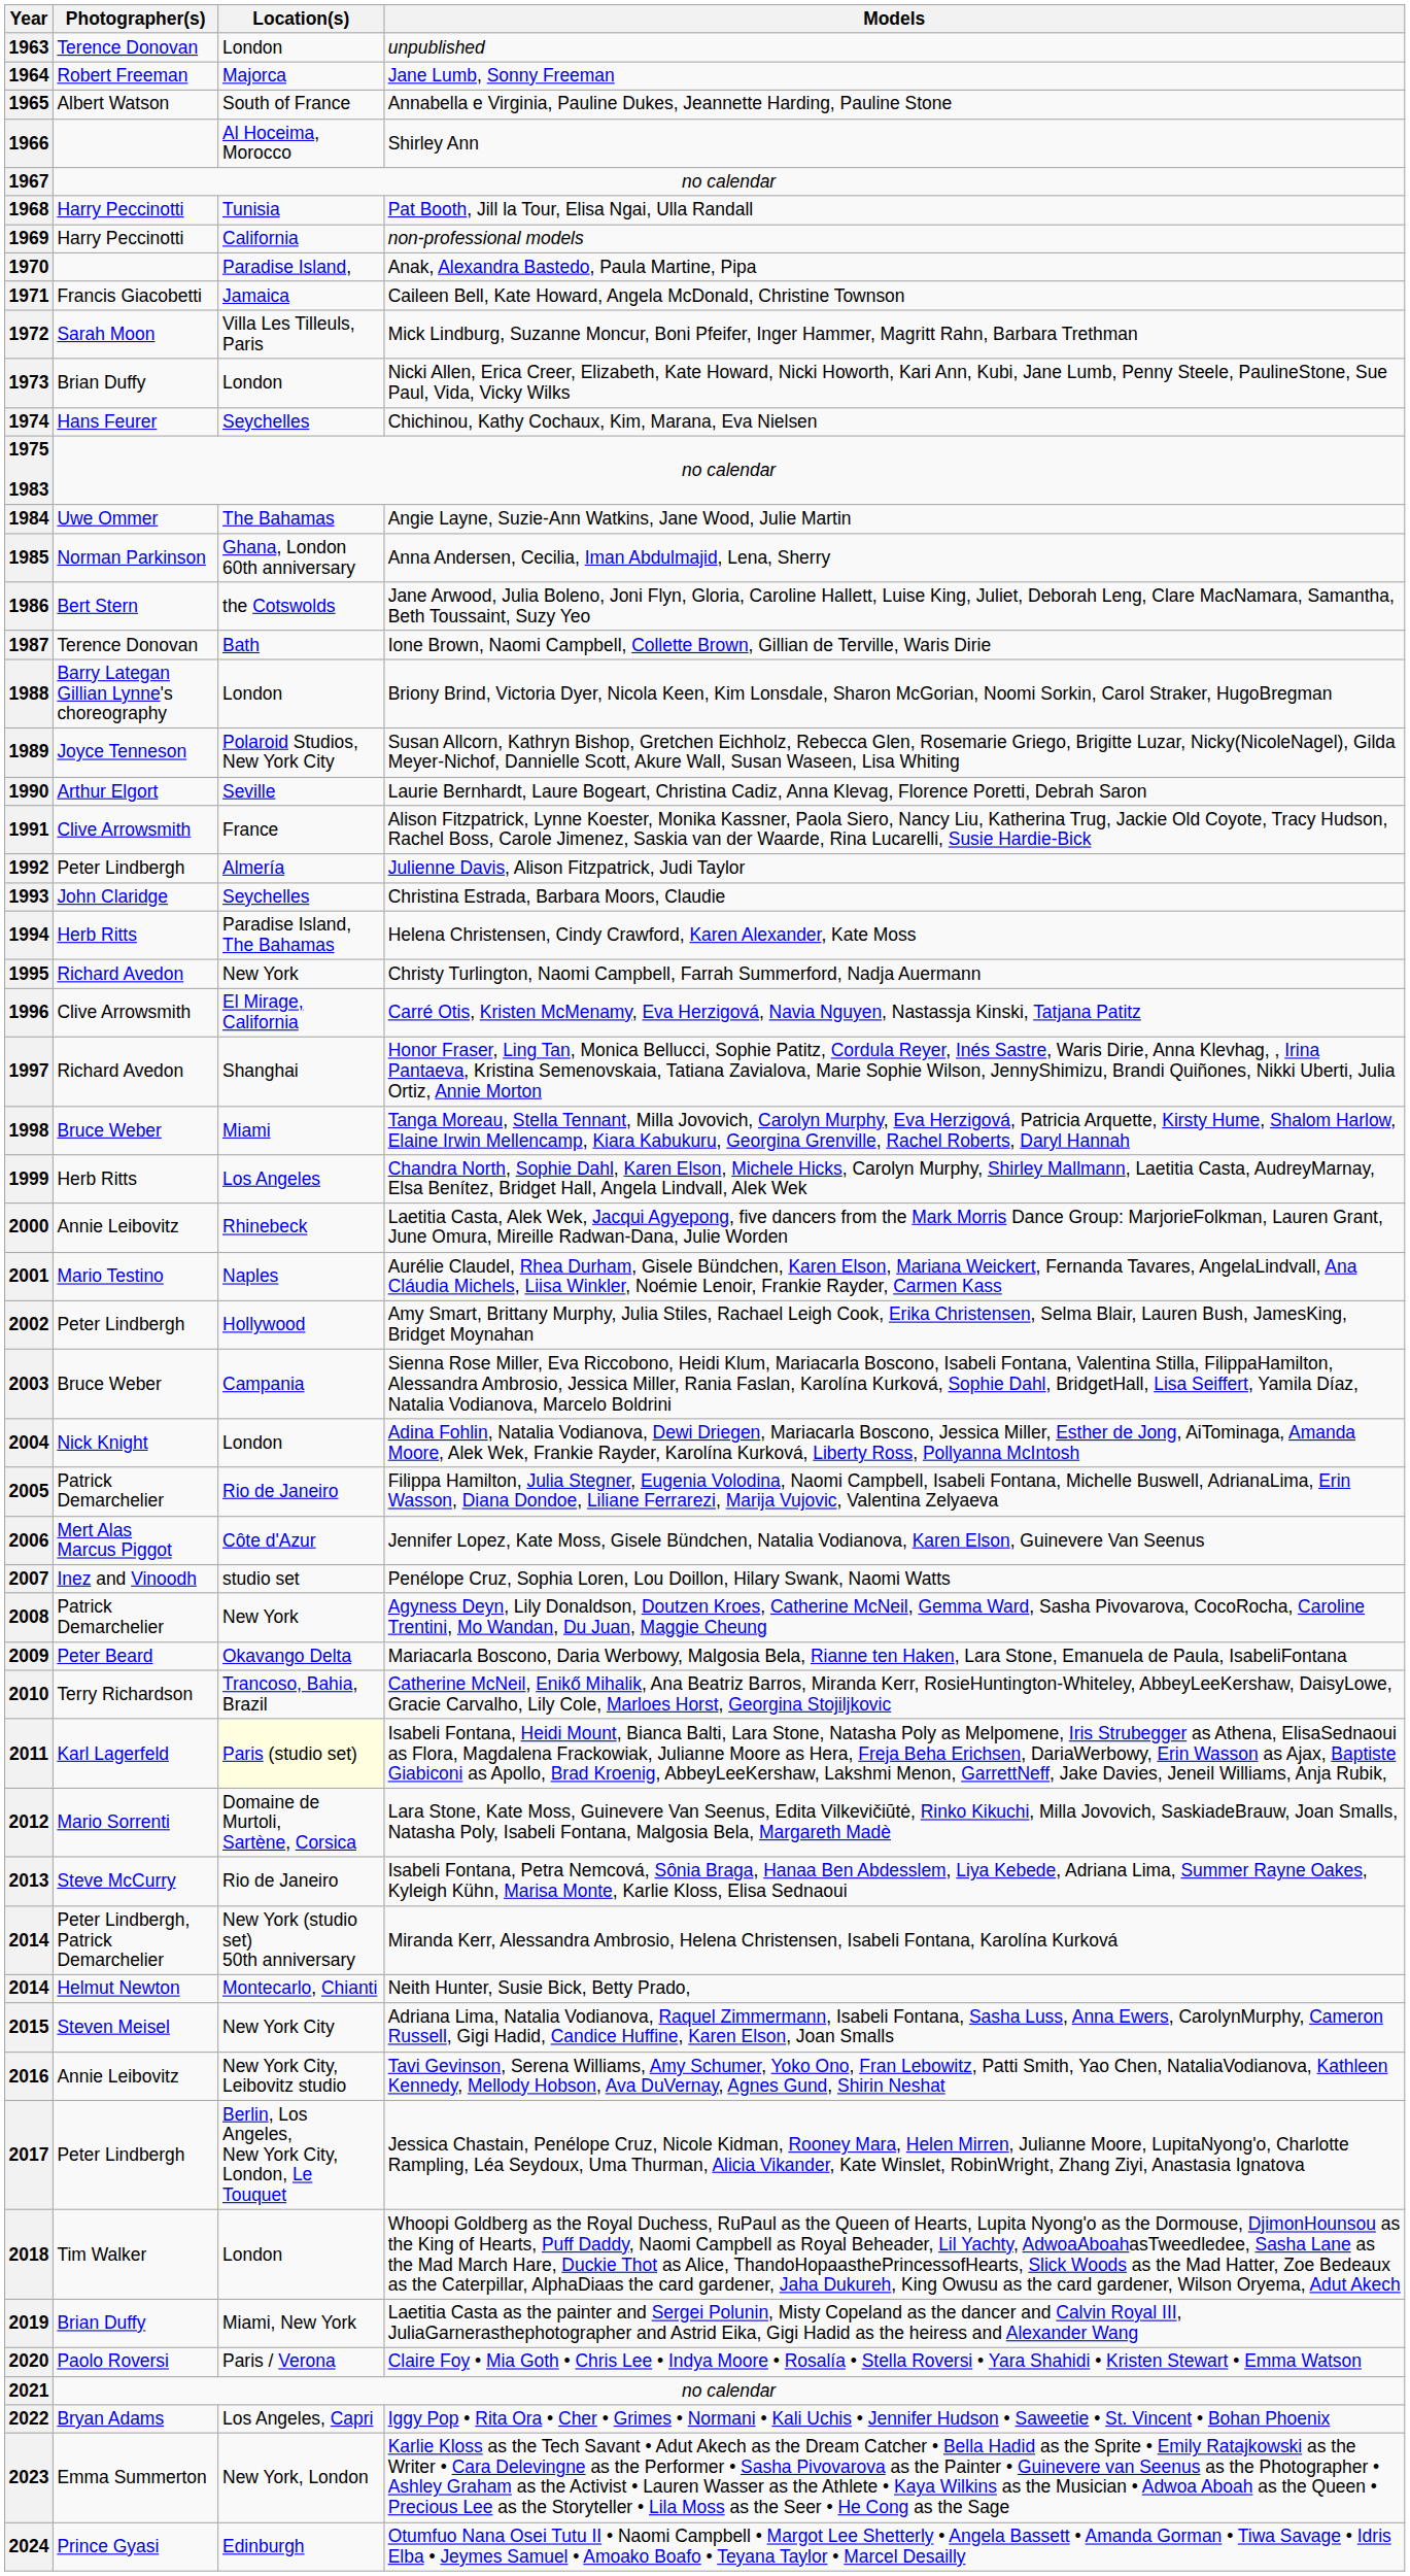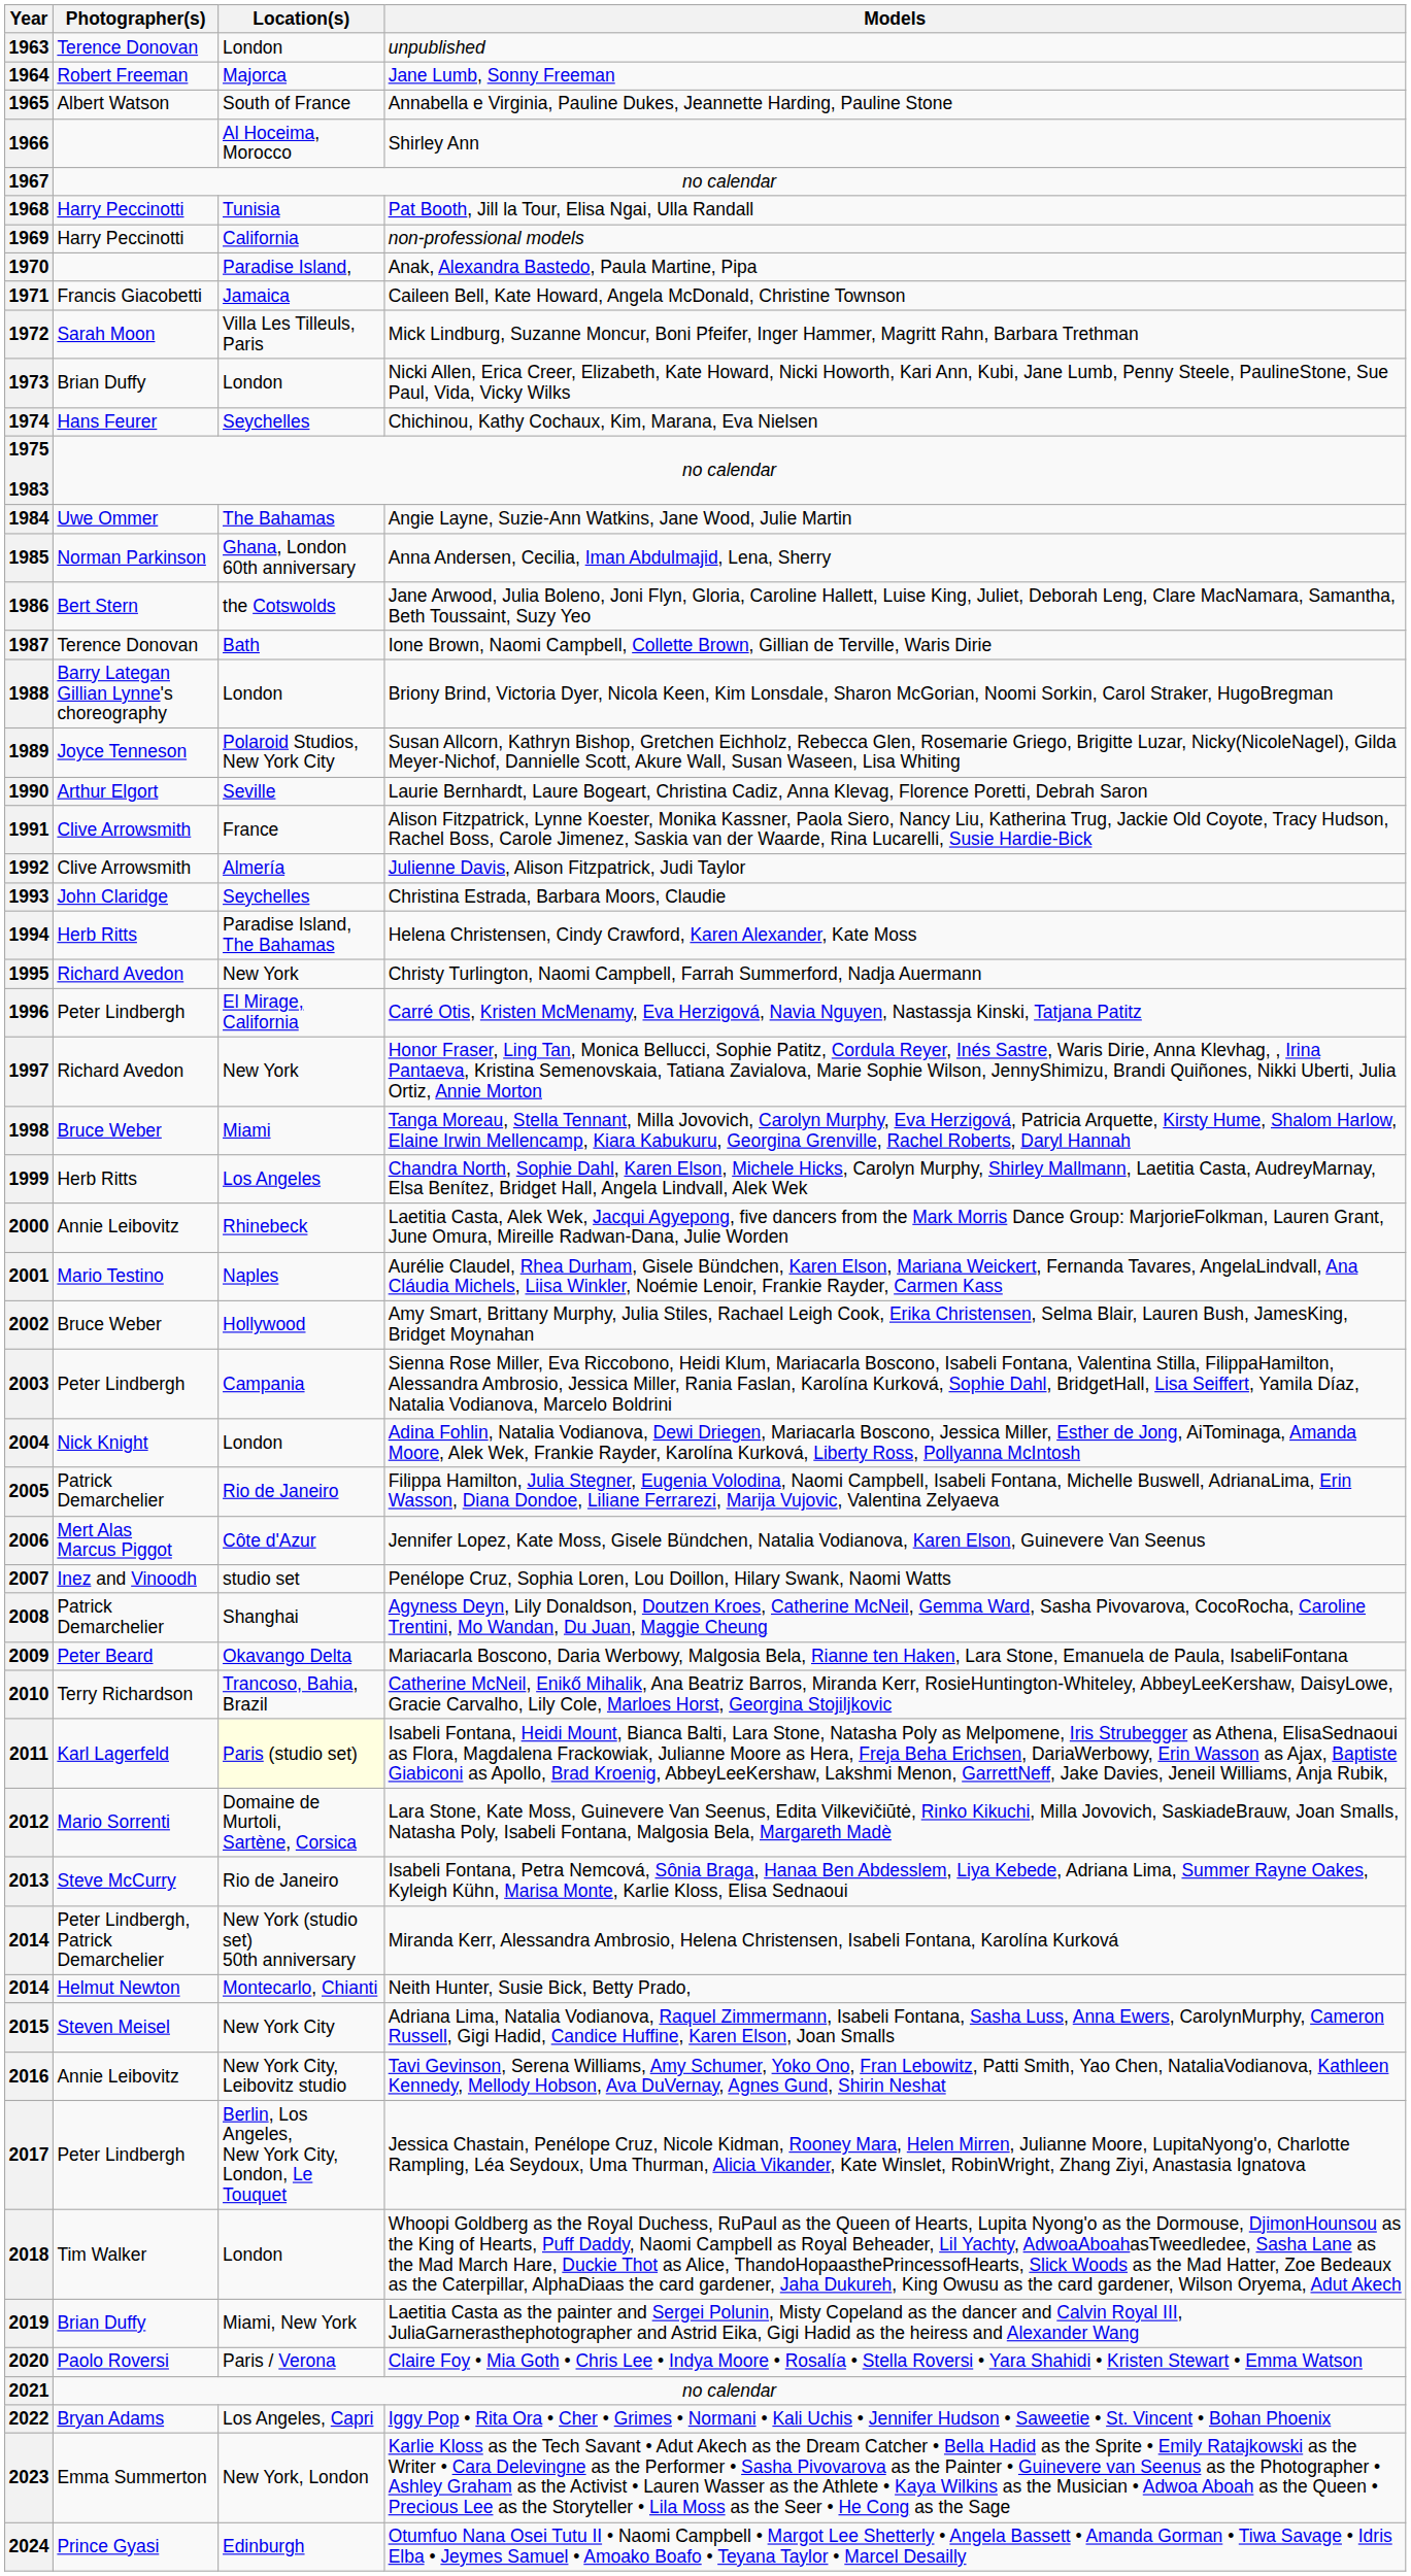1992 | Photographer(s): Peter Lindbergh -> Clive Arrowsmith
1996 | Photographer(s): Clive Arrowsmith -> Peter Lindbergh
1997 | Location(s): Shanghai -> New York
2002 | Photographer(s): Peter Lindbergh -> Bruce Weber
2003 | Photographer(s): Bruce Weber -> Peter Lindbergh
2008 | Location(s): New York -> Shanghai
